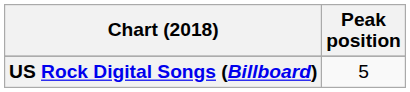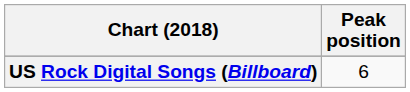US Rock Digital Songs (Billboard) | Peak position: 5 -> 6
